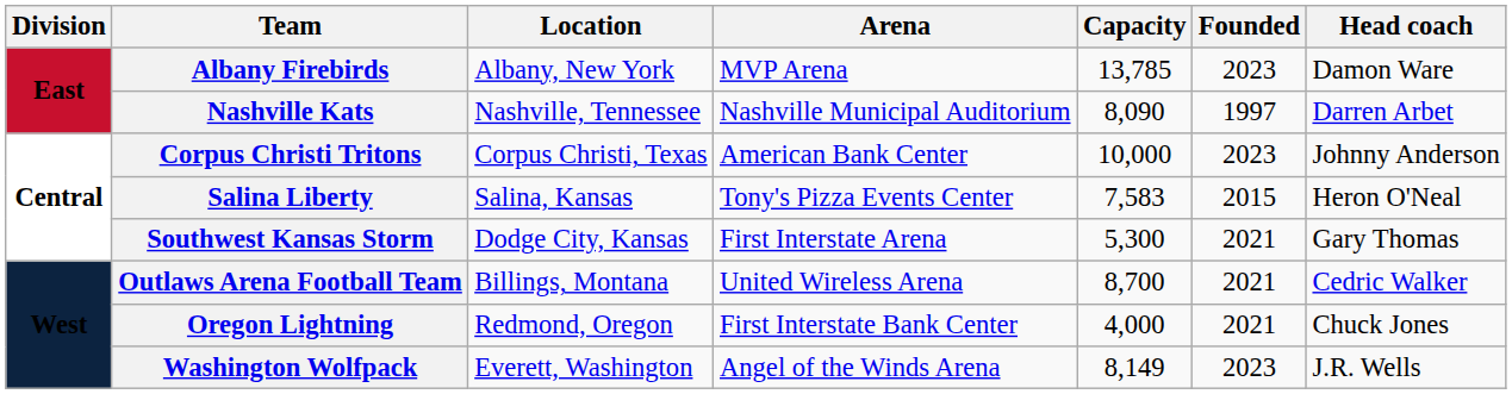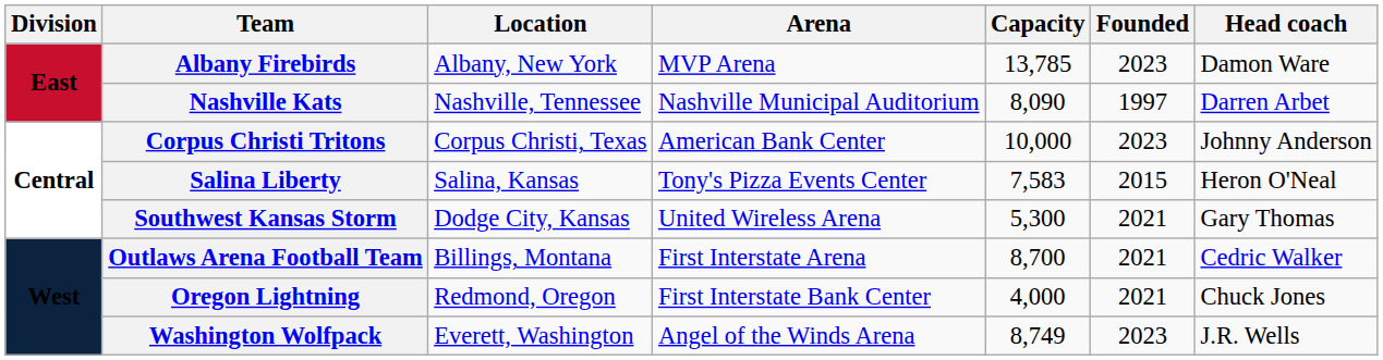Southwest Kansas Storm | Arena: First Interstate Arena -> United Wireless Arena
Outlaws Arena Football Team | Arena: United Wireless Arena -> First Interstate Arena
Washington Wolfpack | Capacity: 8,149 -> 8,749
